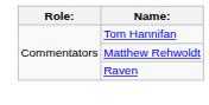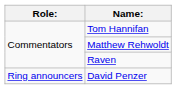+ row: Ring announcers | David Penzer
